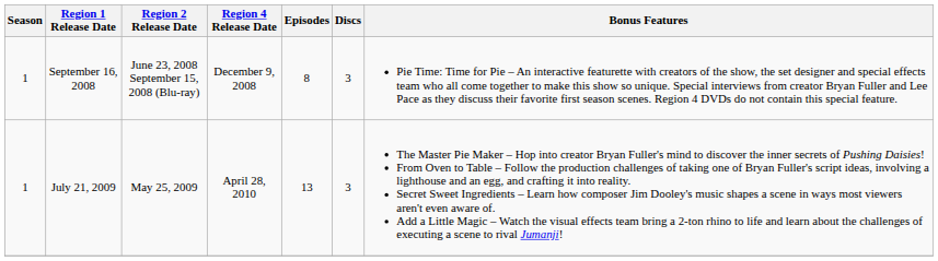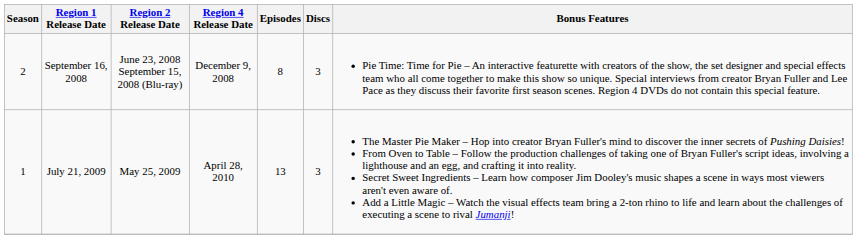September 16, 2008 | Season: 1 -> 2
